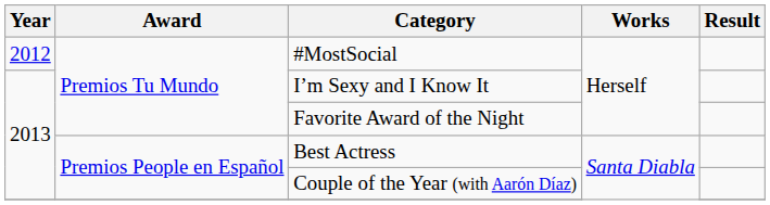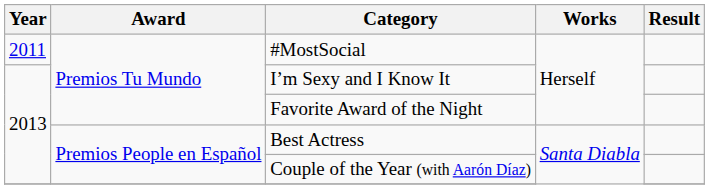#MostSocial | Year: 2012 -> 2011
